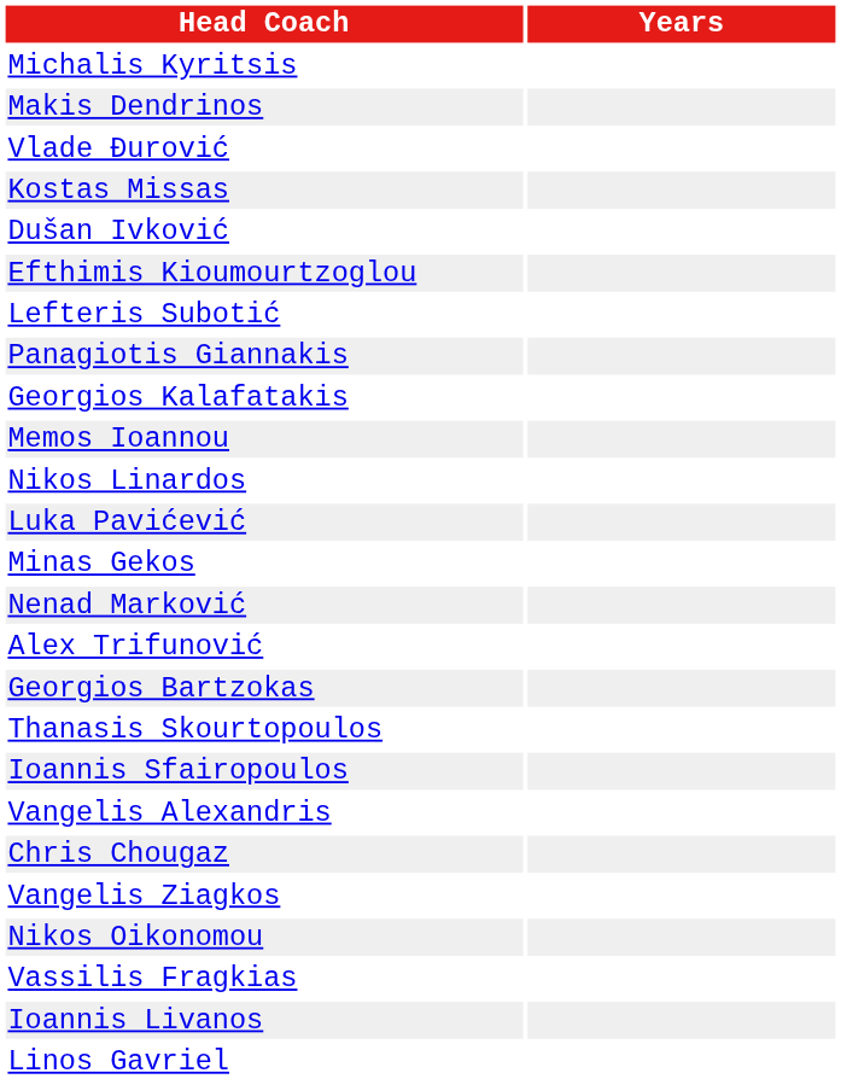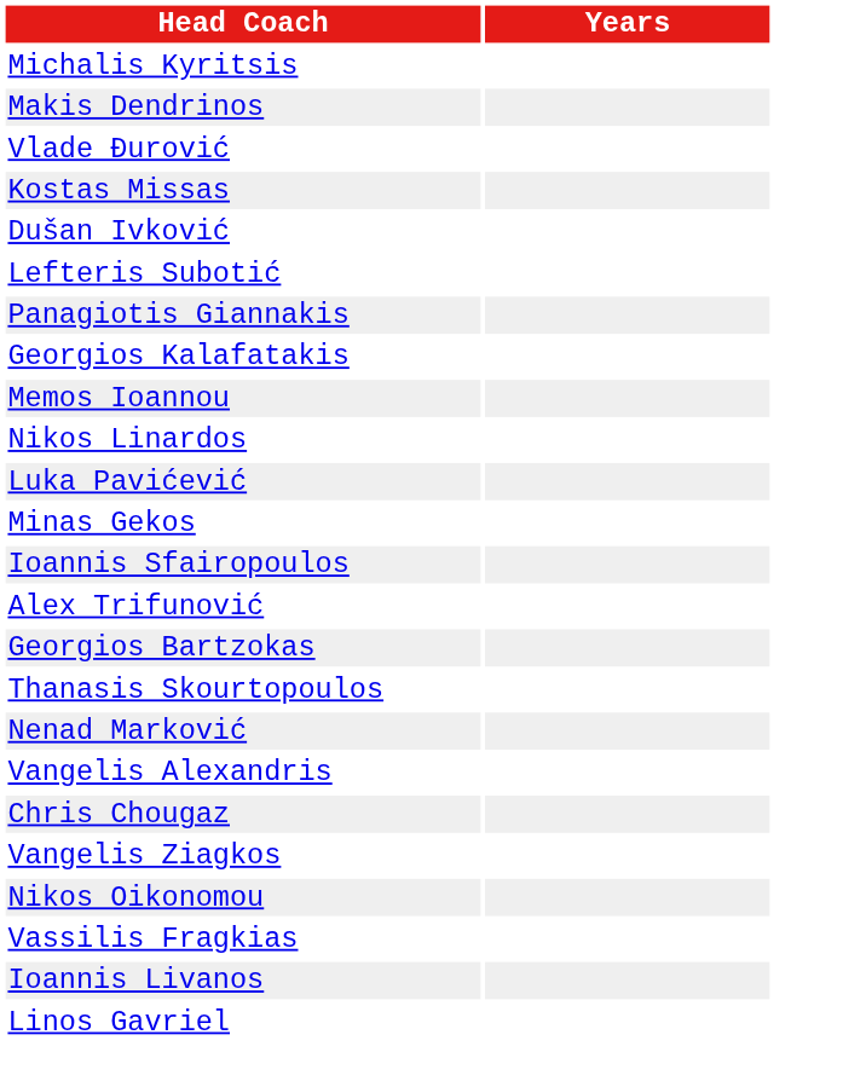- row: Efthimis Kioumourtzoglou
rows swapped: Nenad Marković <-> Ioannis Sfairopoulos
